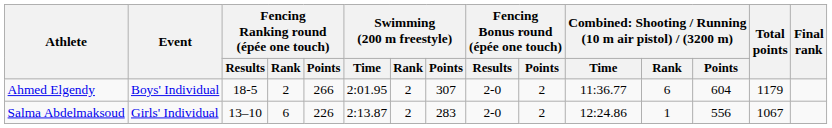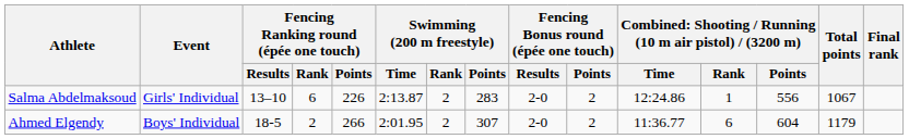rows swapped: Ahmed Elgendy <-> Salma Abdelmaksoud
